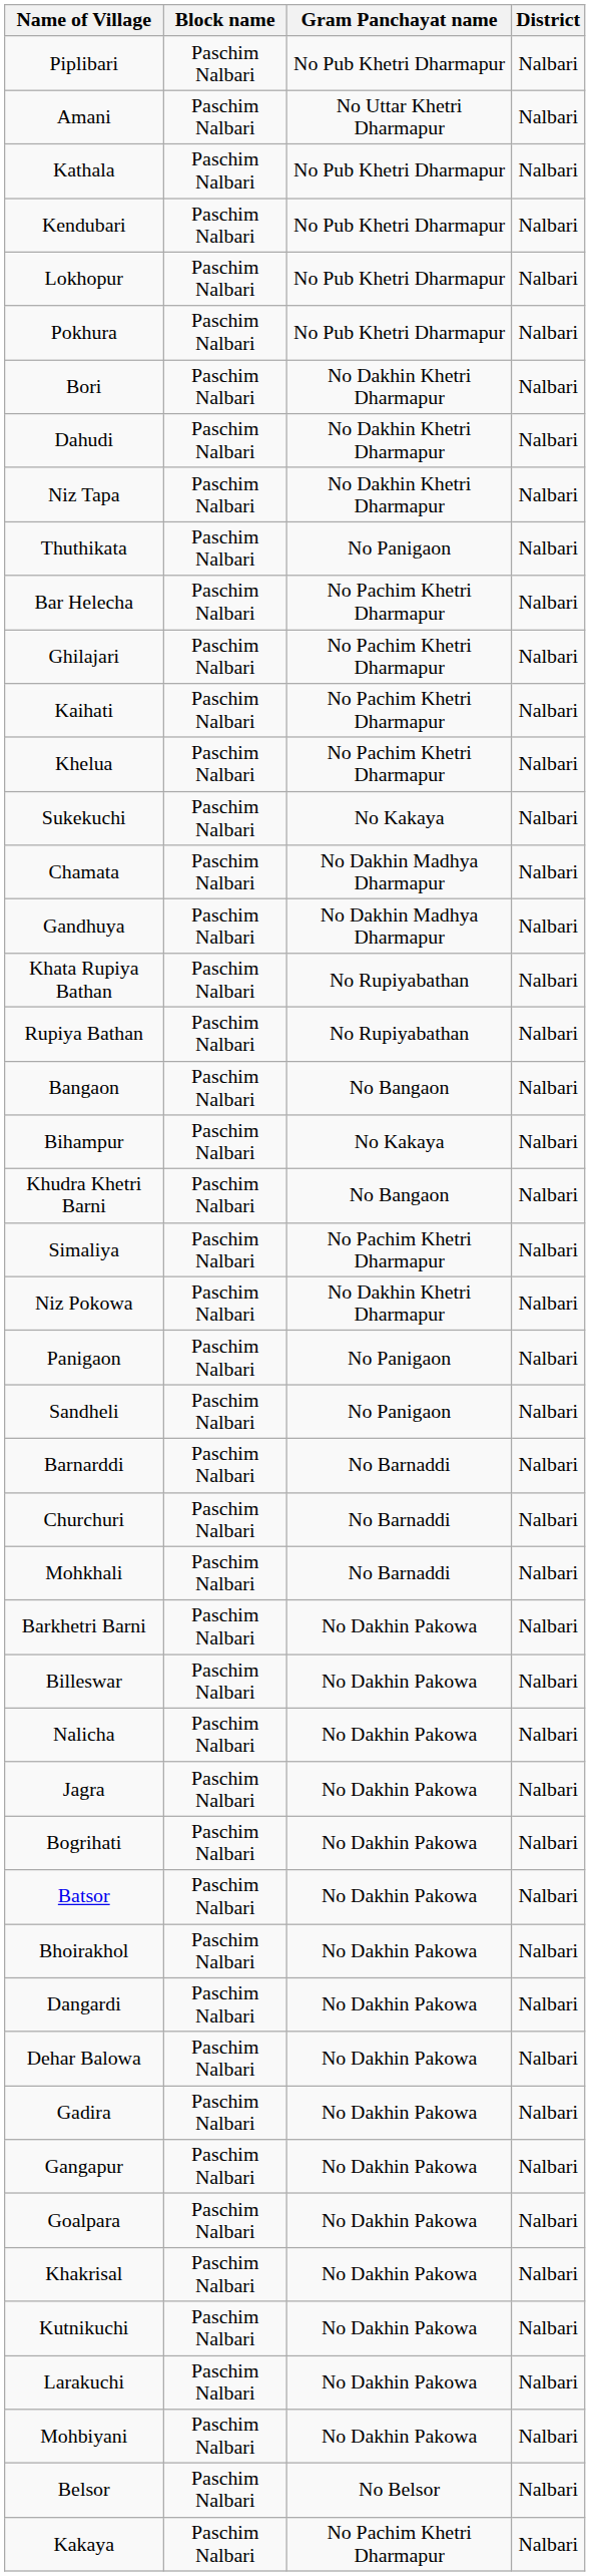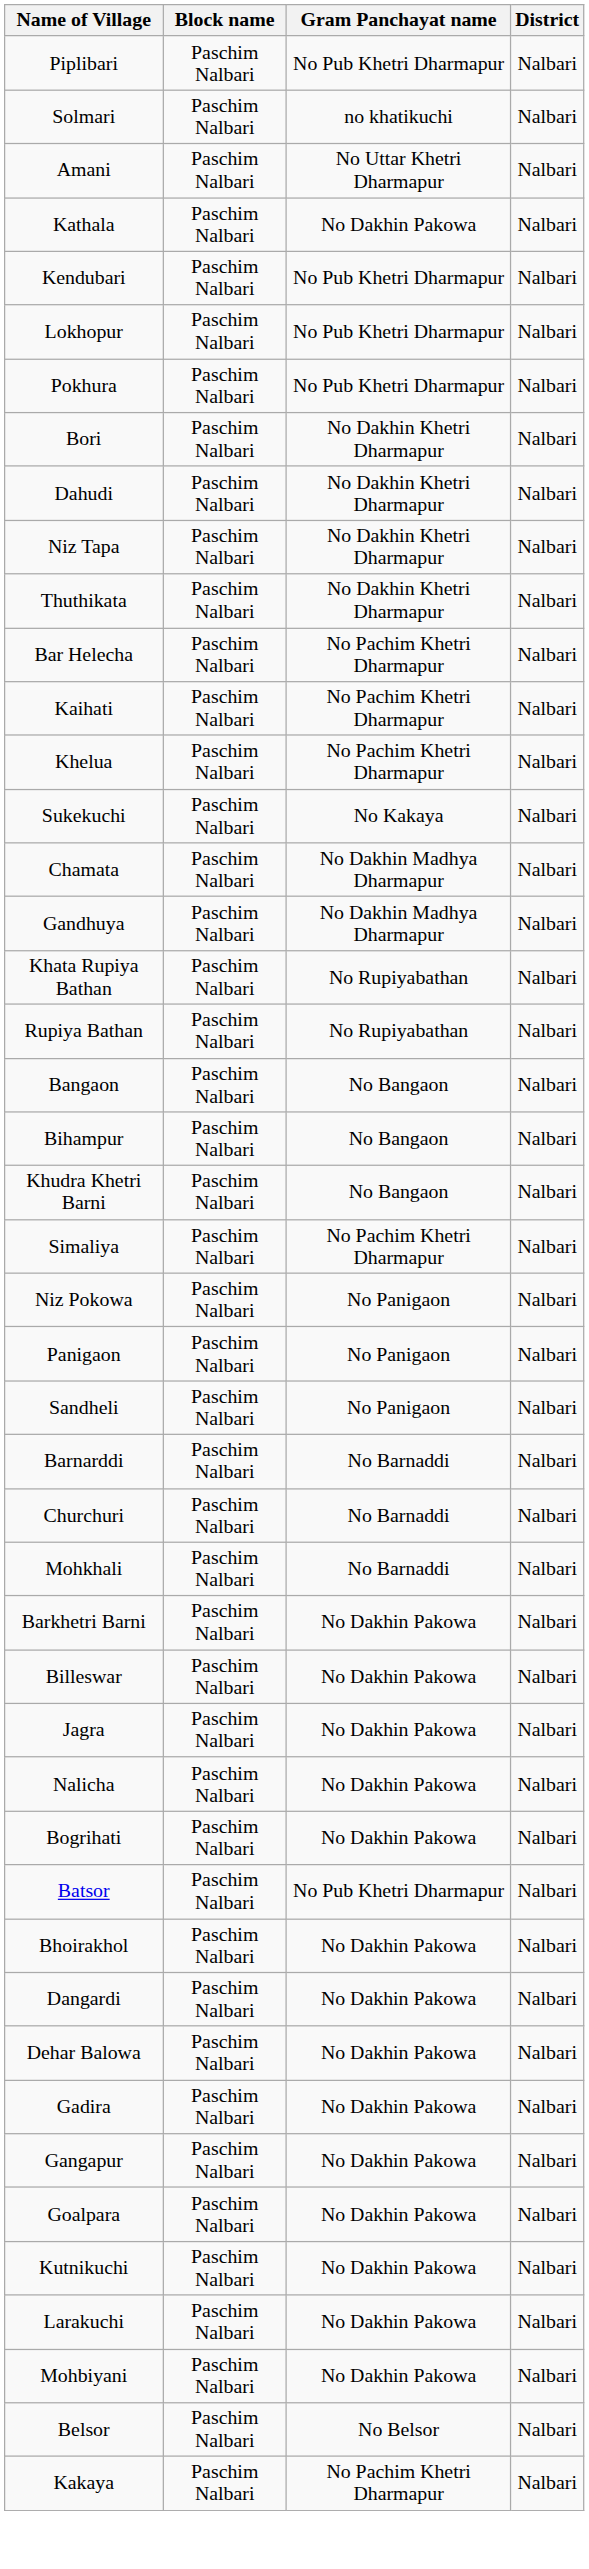+ row: Solmari | Paschim Nalbari | no khatikuchi | Nalbari
Kathala | Gram Panchayat name: No Pub Khetri Dharmapur -> No Dakhin Pakowa
Thuthikata | Gram Panchayat name: No Panigaon -> No Dakhin Khetri Dharmapur
- row: Ghilajari | Paschim Nalbari | No Pachim Khetri Dharmapur | Nalbari
Bihampur | Gram Panchayat name: No Kakaya -> No Bangaon
Niz Pokowa | Gram Panchayat name: No Dakhin Khetri Dharmapur -> No Panigaon
rows swapped: Nalicha <-> Jagra
Batsor | Gram Panchayat name: No Dakhin Pakowa -> No Pub Khetri Dharmapur
- row: Khakrisal | Paschim Nalbari | No Dakhin Pakowa | Nalbari
